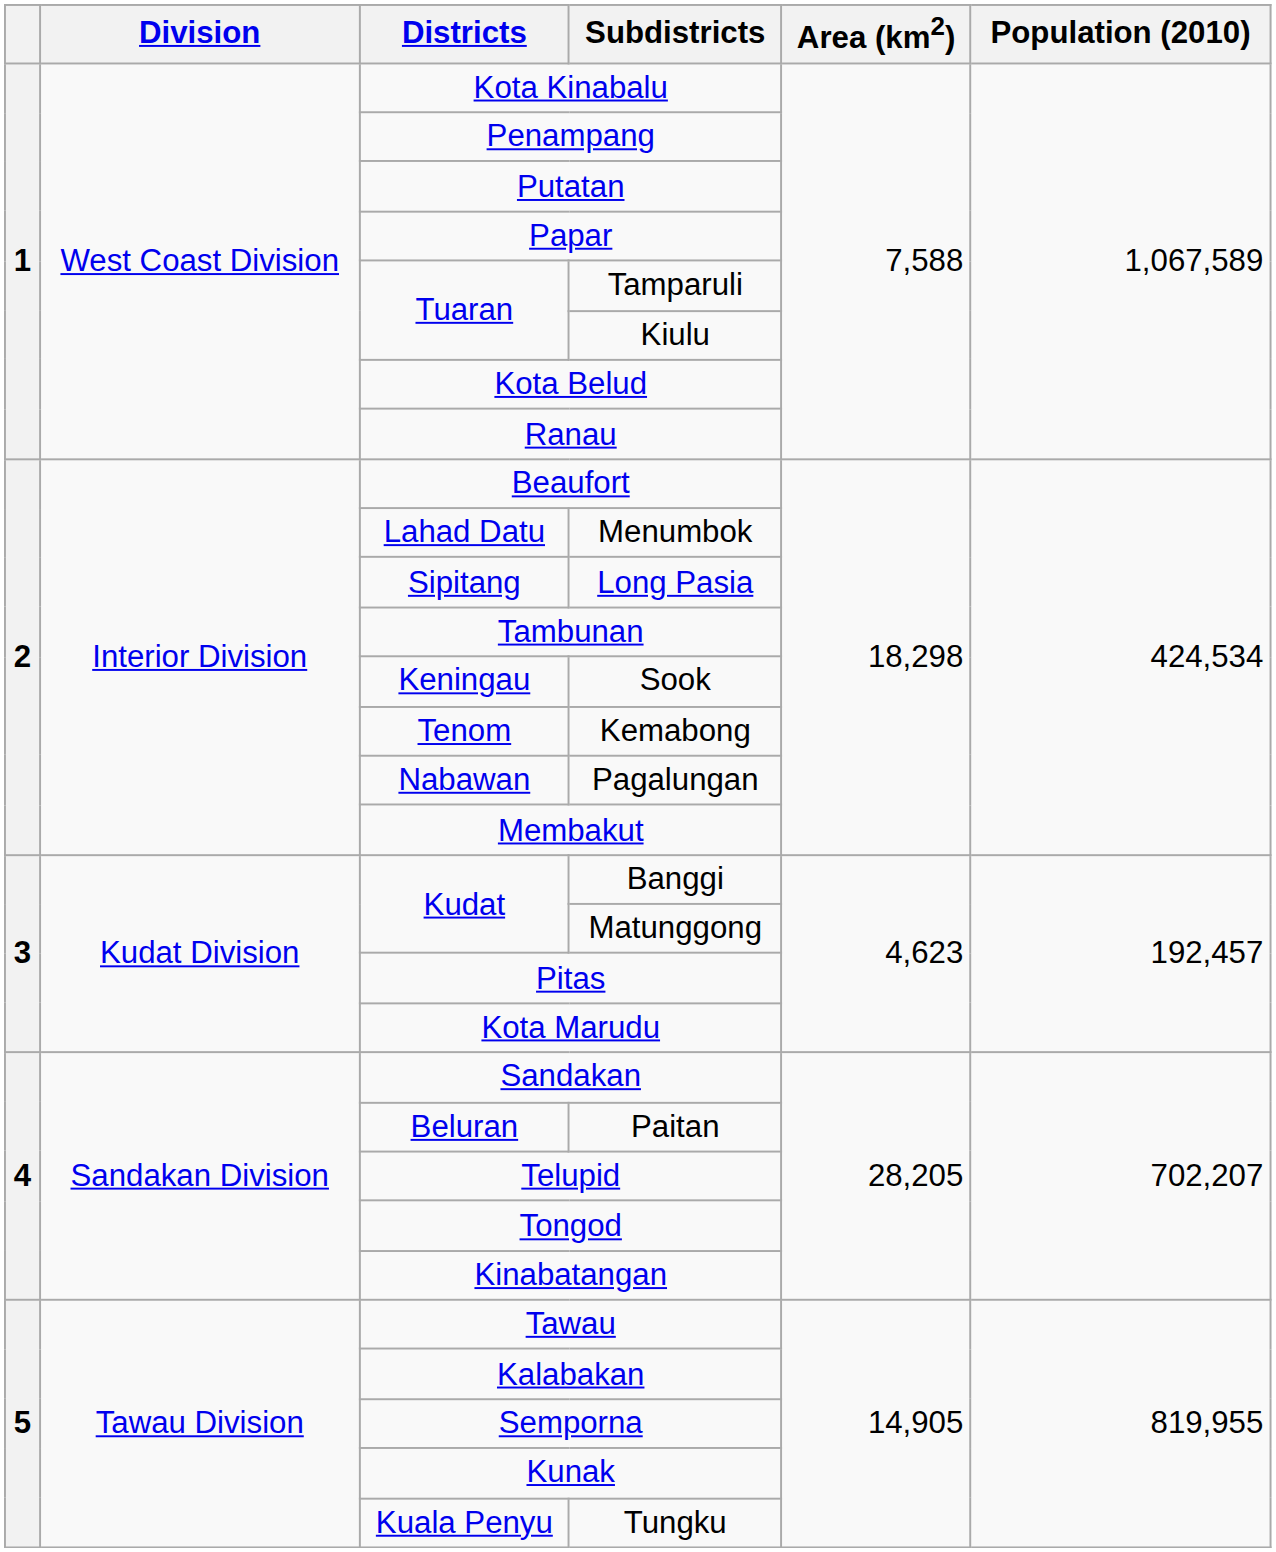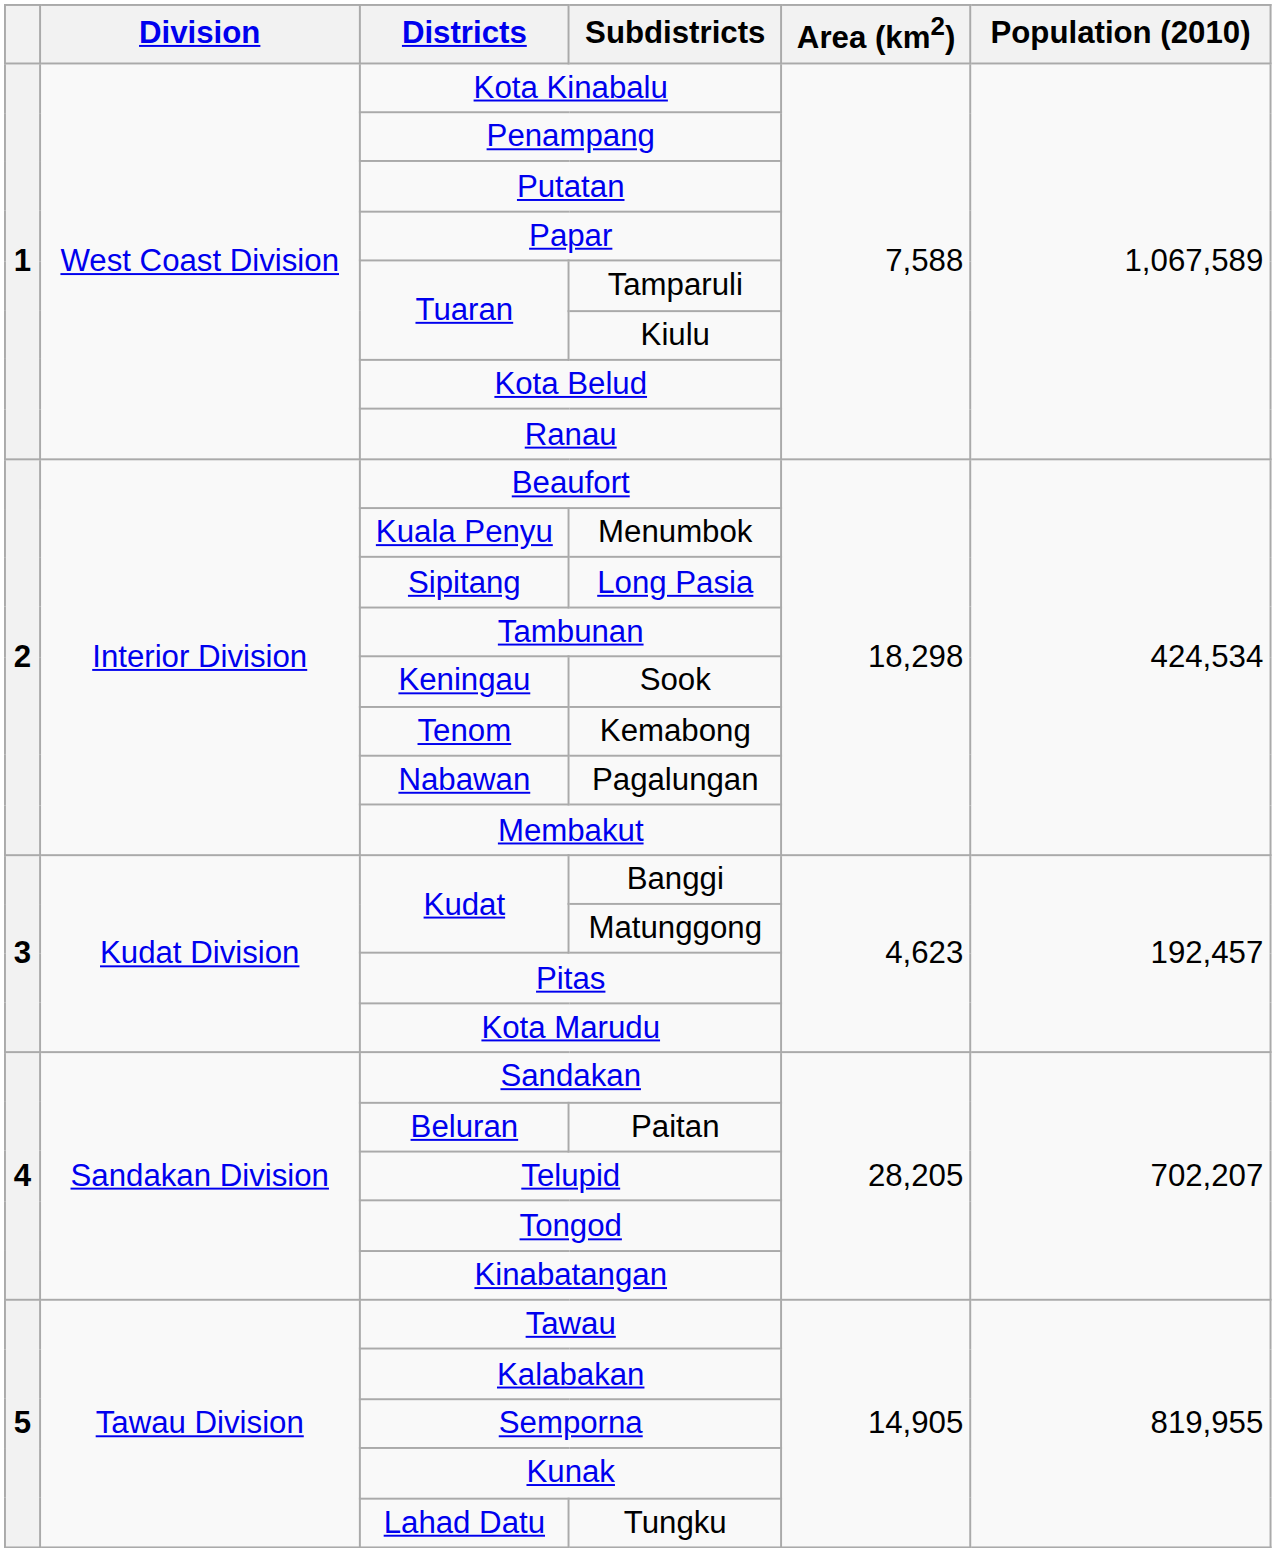Menumbok | Districts: Lahad Datu -> Kuala Penyu
Tungku | Districts: Kuala Penyu -> Lahad Datu
